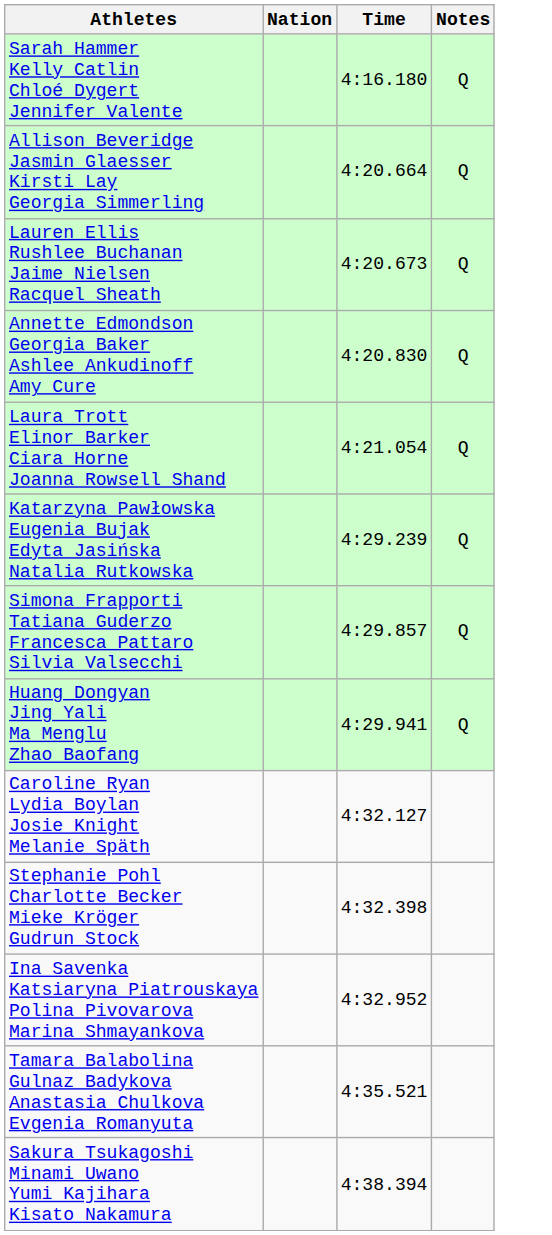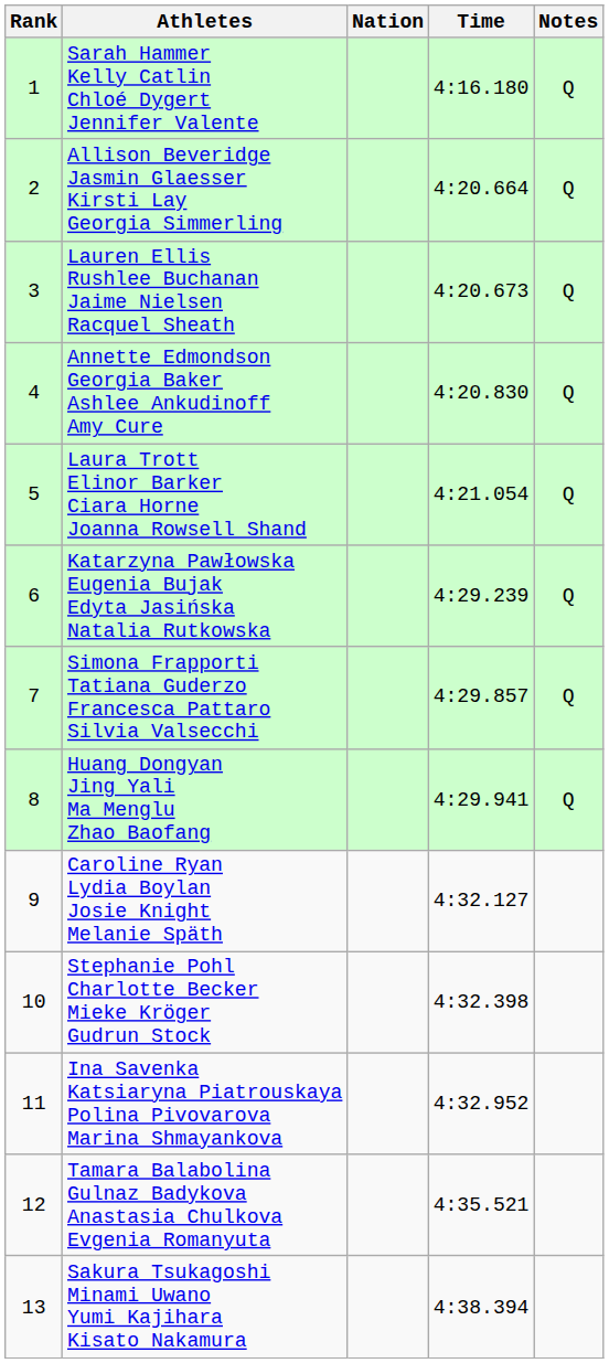+ column: Rank | 1 | 2 | 3 | 4 | 5 | 6 | 7 | 8 | 9 | 10 | 11 | 12 | 13
